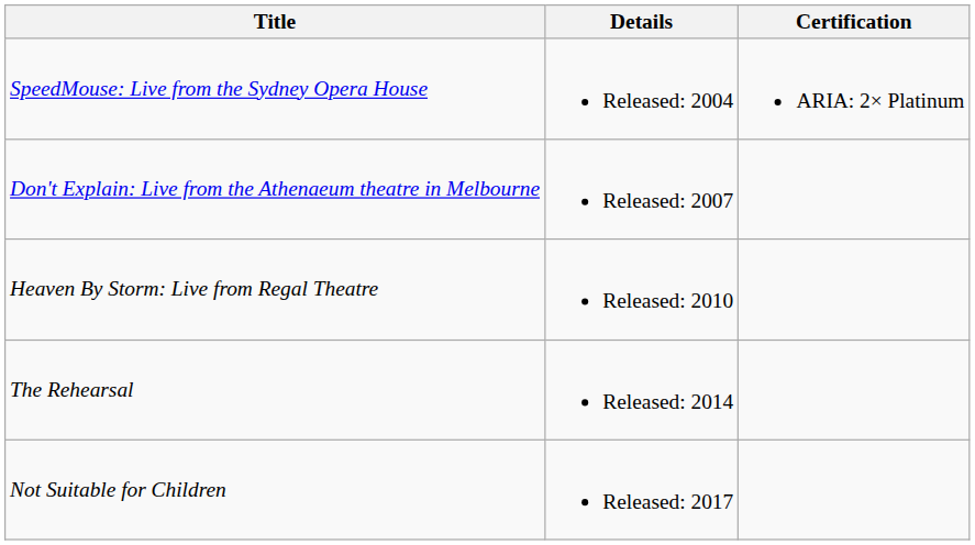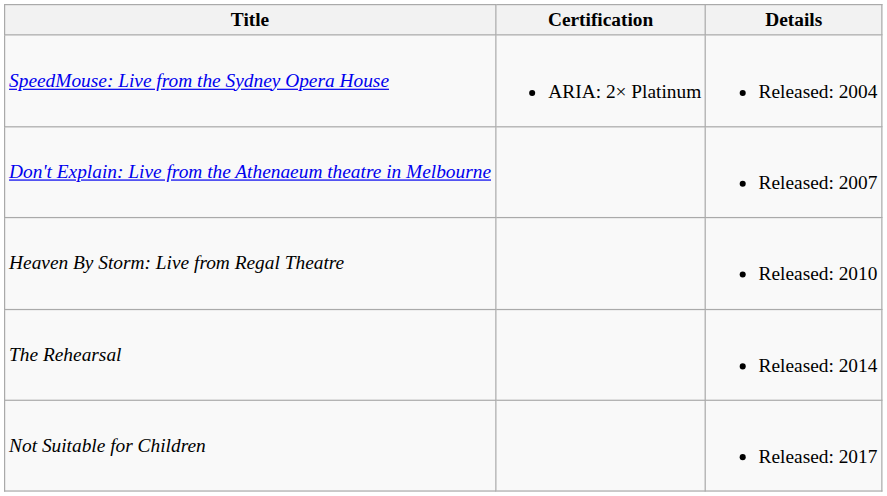columns swapped: Details <-> Certification
